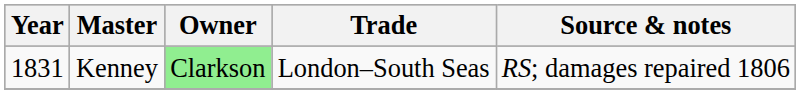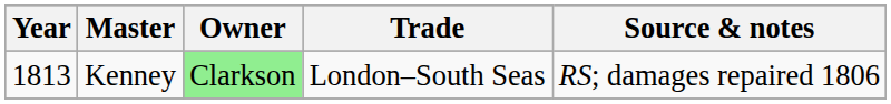Kenney | Year: 1831 -> 1813
